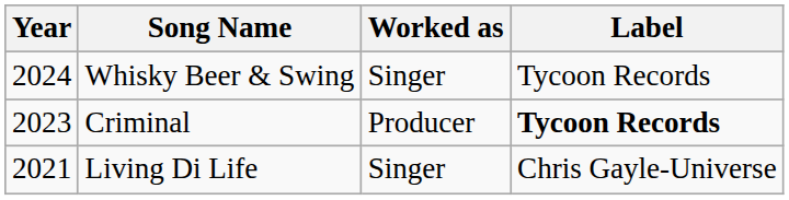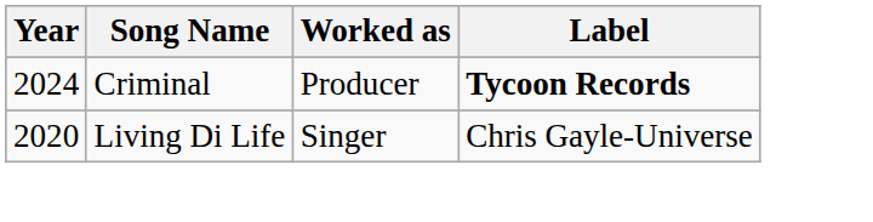- row: 2024 | Whisky Beer & Swing | Singer | Tycoon Records
Criminal | Year: 2023 -> 2024
Living Di Life | Year: 2021 -> 2020
